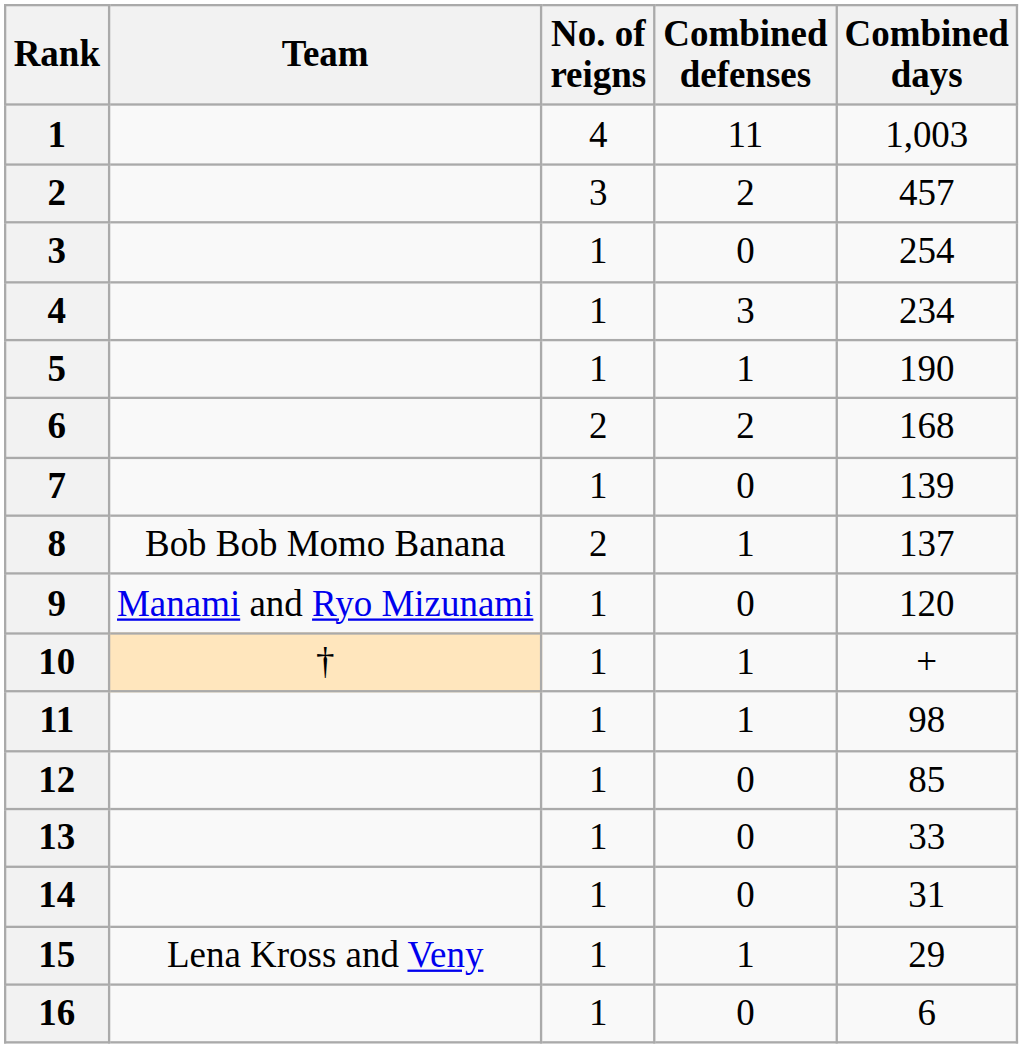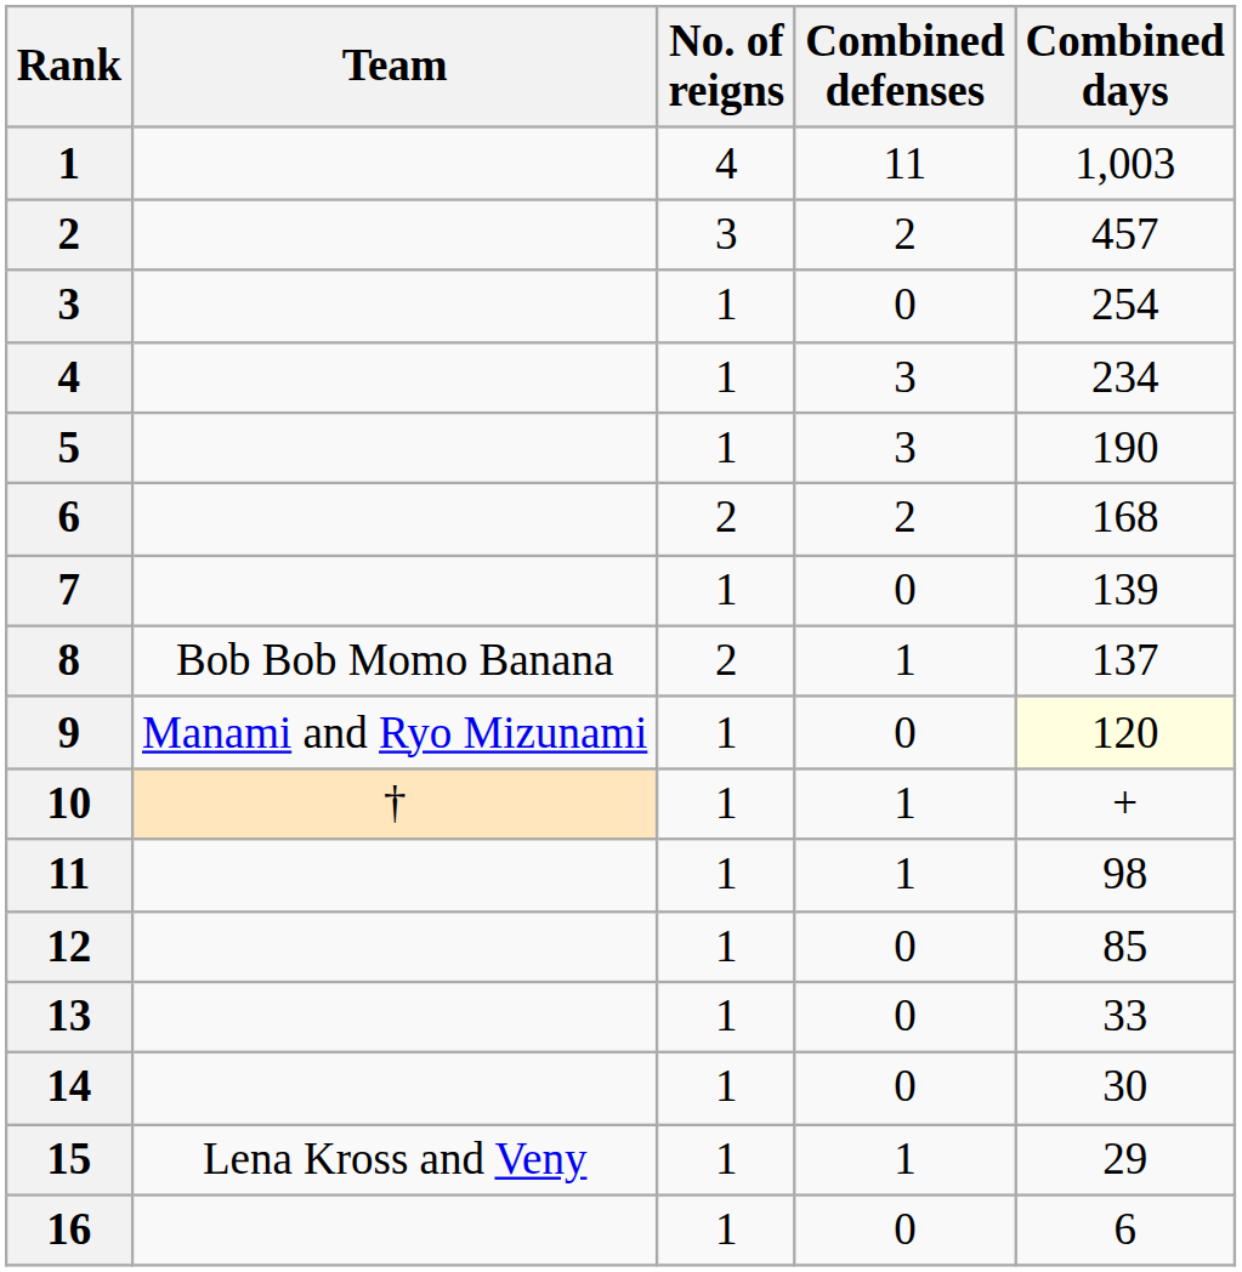5 | Combined defenses: 1 -> 3
9 | Combined days: no background -> lightyellow background
14 | Combined days: 31 -> 30
